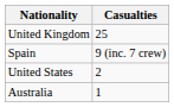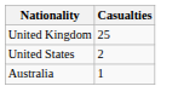- row: Spain | 9 (inc. 7 crew)
